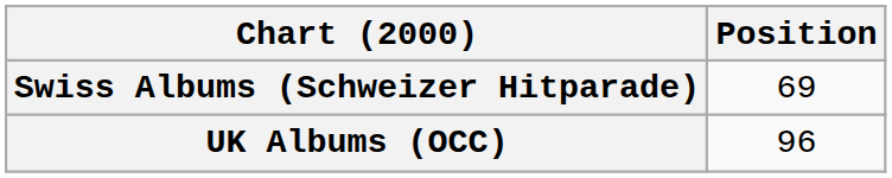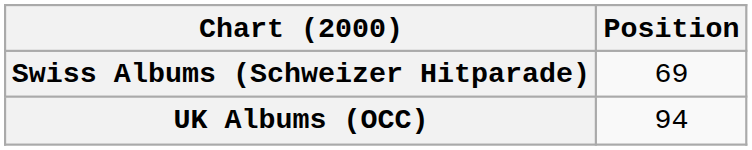UK Albums (OCC) | Position: 96 -> 94
